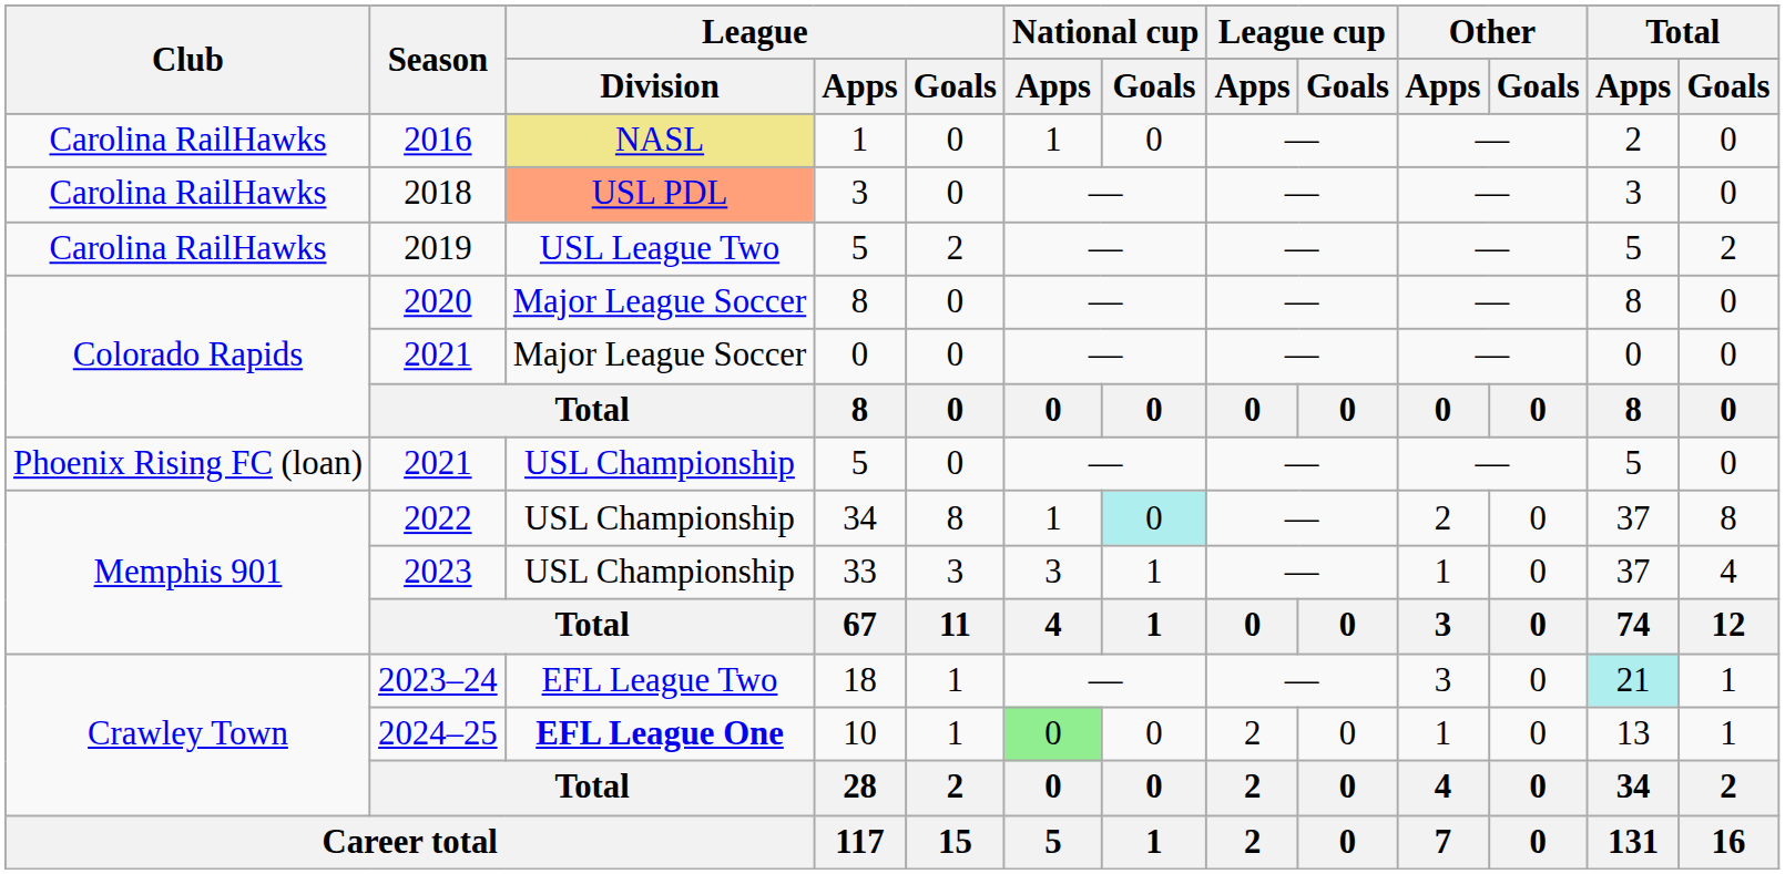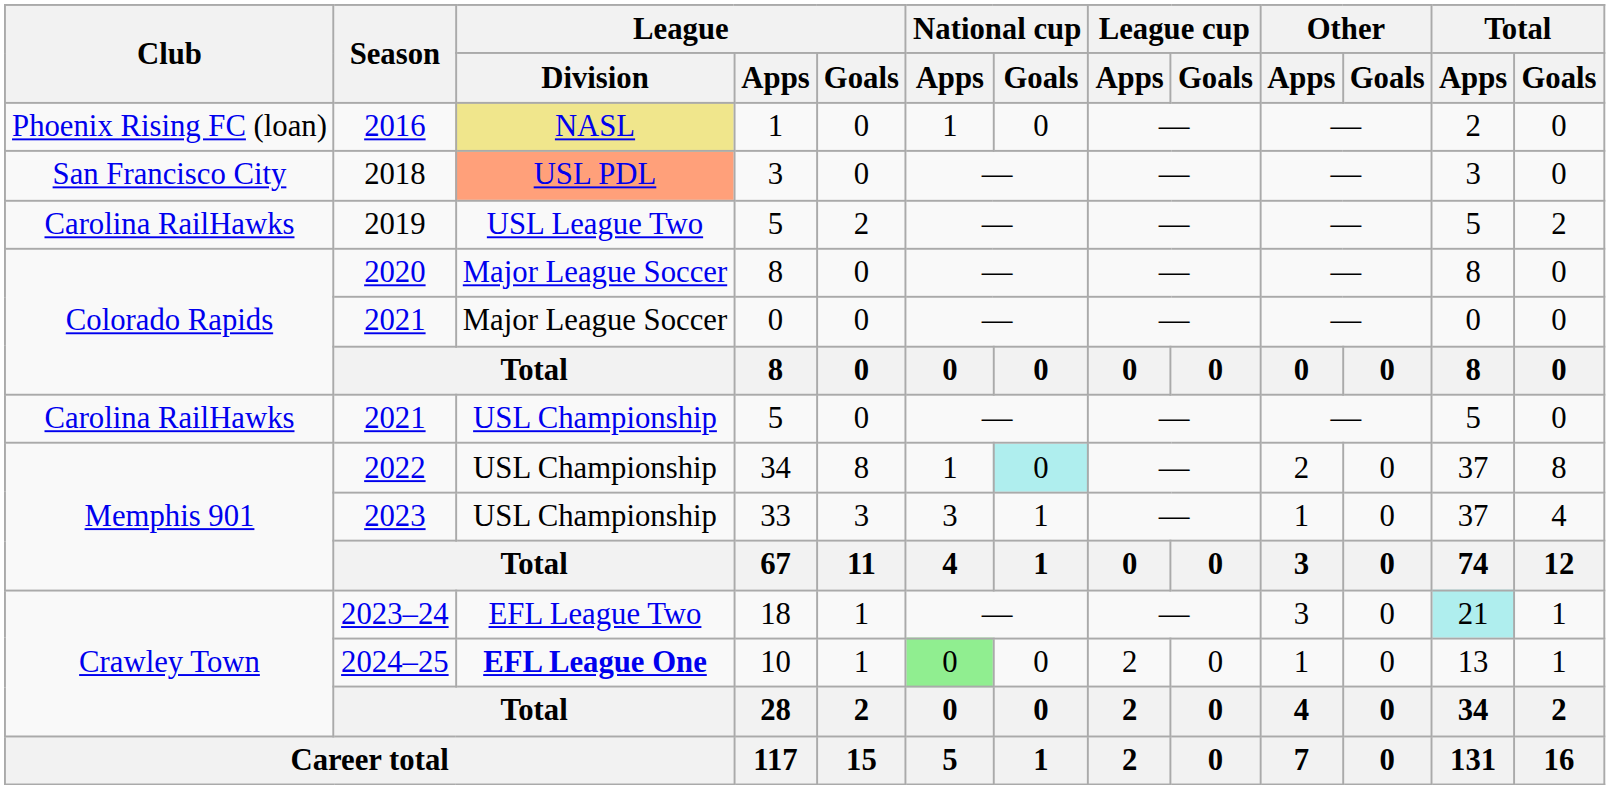2016 | Club: Carolina RailHawks -> Phoenix Rising FC (loan)
2018 | Club: Carolina RailHawks -> San Francisco City
2021 / 5 | Club: Phoenix Rising FC (loan) -> Carolina RailHawks
